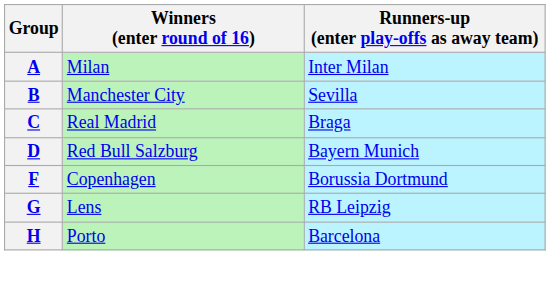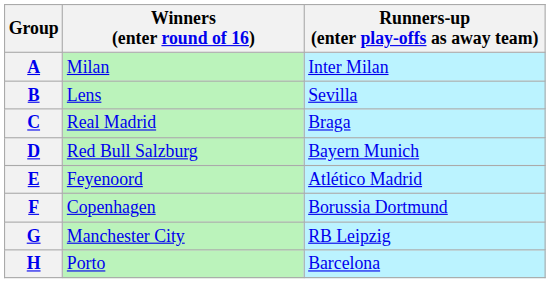B | Winners (enter round of 16): Manchester City -> Lens
+ row: E | Feyenoord | Atlético Madrid
G | Winners (enter round of 16): Lens -> Manchester City
